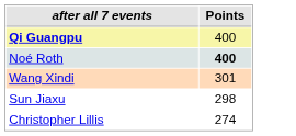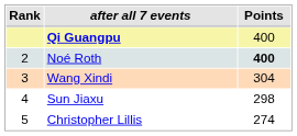+ column: Rank | 2 | 3 | 4 | 5
Wang Xindi | Points: 301 -> 304
